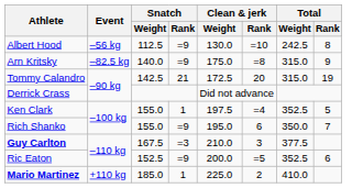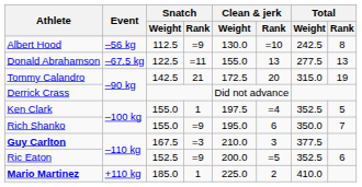+ row: Donald Abrahamson | –67.5 kg | 122.5 | =11 | 155.0 | 13 | 277.5 | 13
- row: Arn Kritsky | –82.5 kg | 140.0 | =9 | 175.0 | =8 | 315.0 | 9
